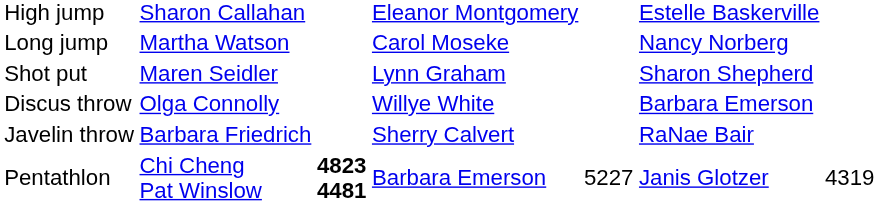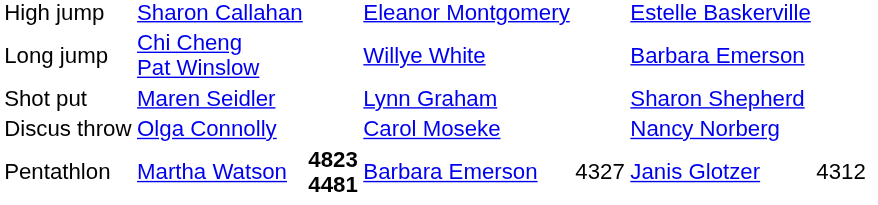Long jump | column 2: Martha Watson -> Chi Cheng Pat Winslow
Long jump | column 4: Carol Moseke -> Willye White
Long jump | column 6: Nancy Norberg -> Barbara Emerson
Discus throw | column 4: Willye White -> Carol Moseke
Discus throw | column 6: Barbara Emerson -> Nancy Norberg
- row: Javelin throw | Barbara Friedrich | Sherry Calvert | RaNae Bair
Pentathlon | column 2: Chi Cheng Pat Winslow -> Martha Watson
Pentathlon | column 5: 5227 -> 4327
Pentathlon | column 7: 4319 -> 4312
